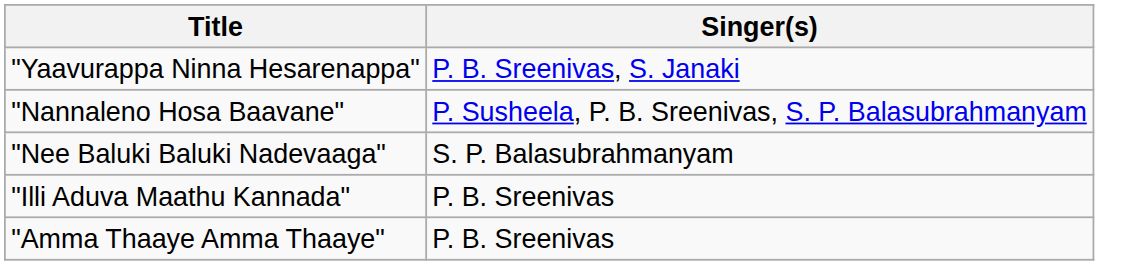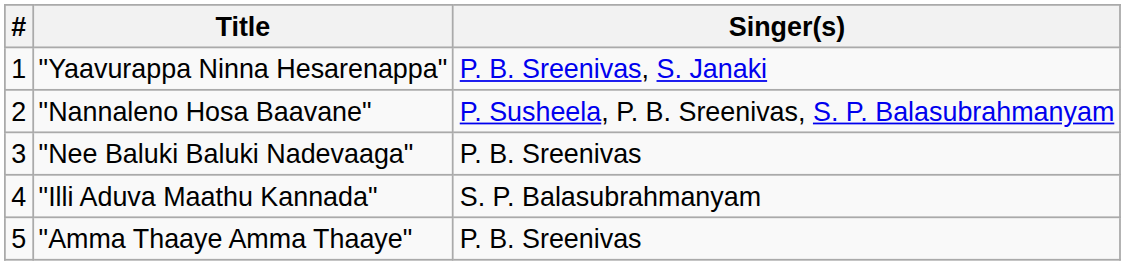+ column: # | 1 | 2 | 3 | 4 | 5
"Nee Baluki Baluki Nadevaaga" | Singer(s): S. P. Balasubrahmanyam -> P. B. Sreenivas
"Illi Aduva Maathu Kannada" | Singer(s): P. B. Sreenivas -> S. P. Balasubrahmanyam
